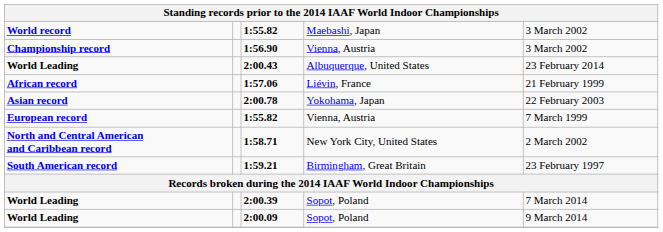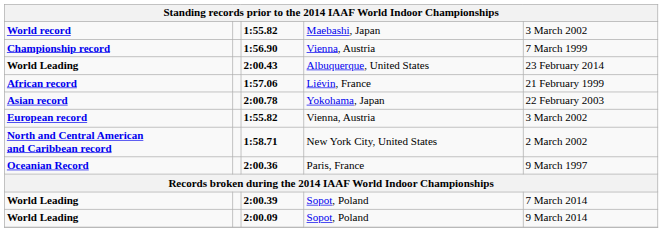1:56.90 | column 5: 3 March 2002 -> 7 March 1999
European record / 1:55.82 | column 5: 7 March 1999 -> 3 March 2002
+ row: Oceanian Record | 2:00.36 | Paris, France | 9 March 1997
- row: South American record | 1:59.21 | Birmingham, Great Britain | 23 February 1997
